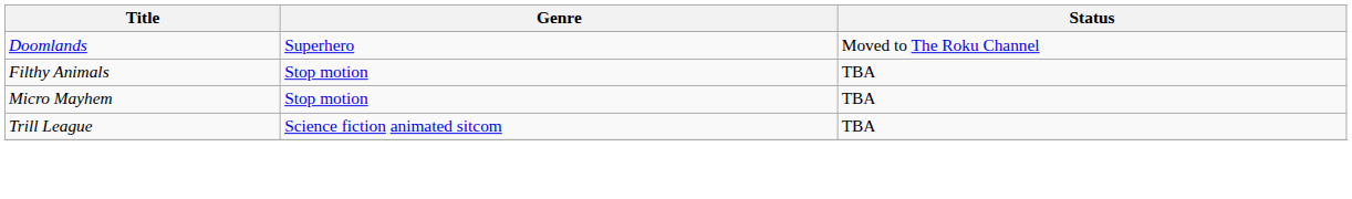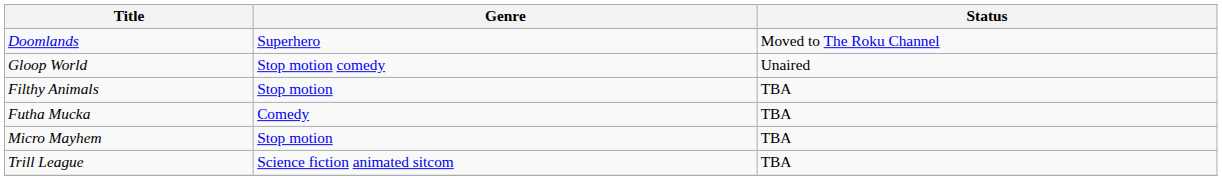+ row: Gloop World | Stop motion comedy | Unaired
+ row: Futha Mucka | Comedy | TBA
